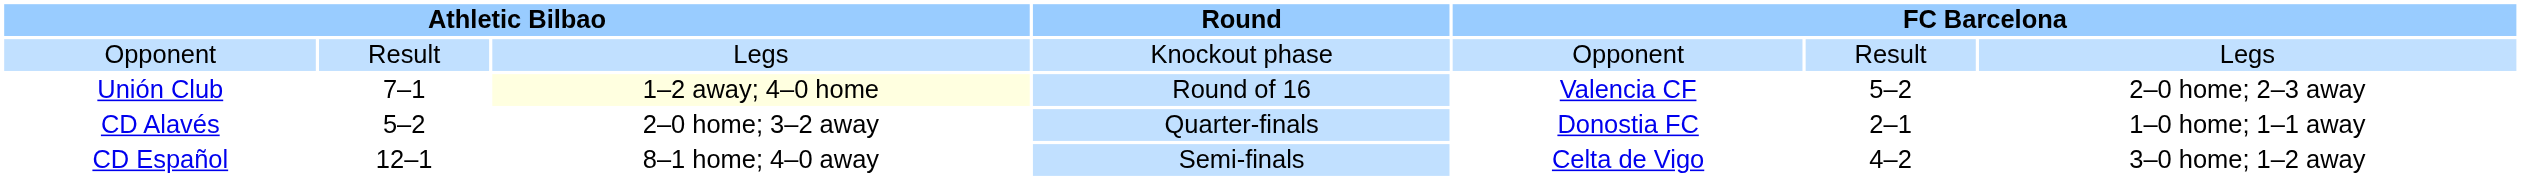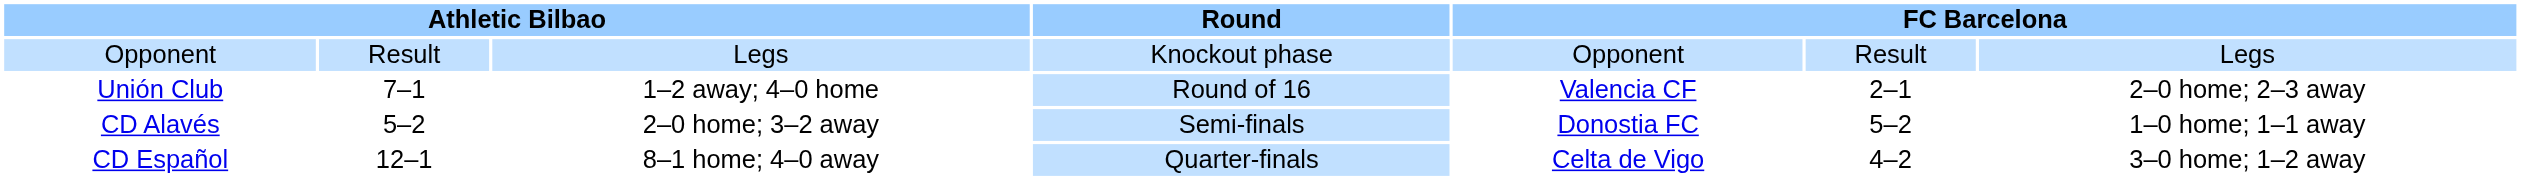Unión Club | column 3: lightyellow background -> no background
Unión Club | column 6: 5–2 -> 2–1
CD Alavés | Round: Quarter-finals -> Semi-finals
CD Alavés | column 6: 2–1 -> 5–2
CD Español | Round: Semi-finals -> Quarter-finals
